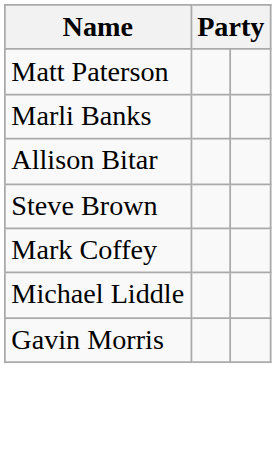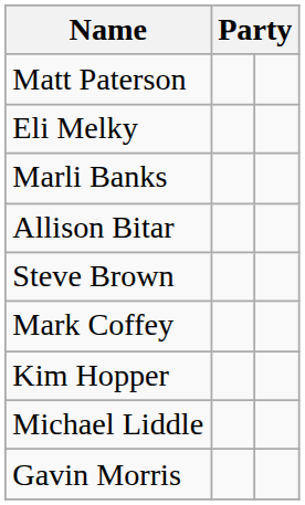+ row: Eli Melky
+ row: Kim Hopper
